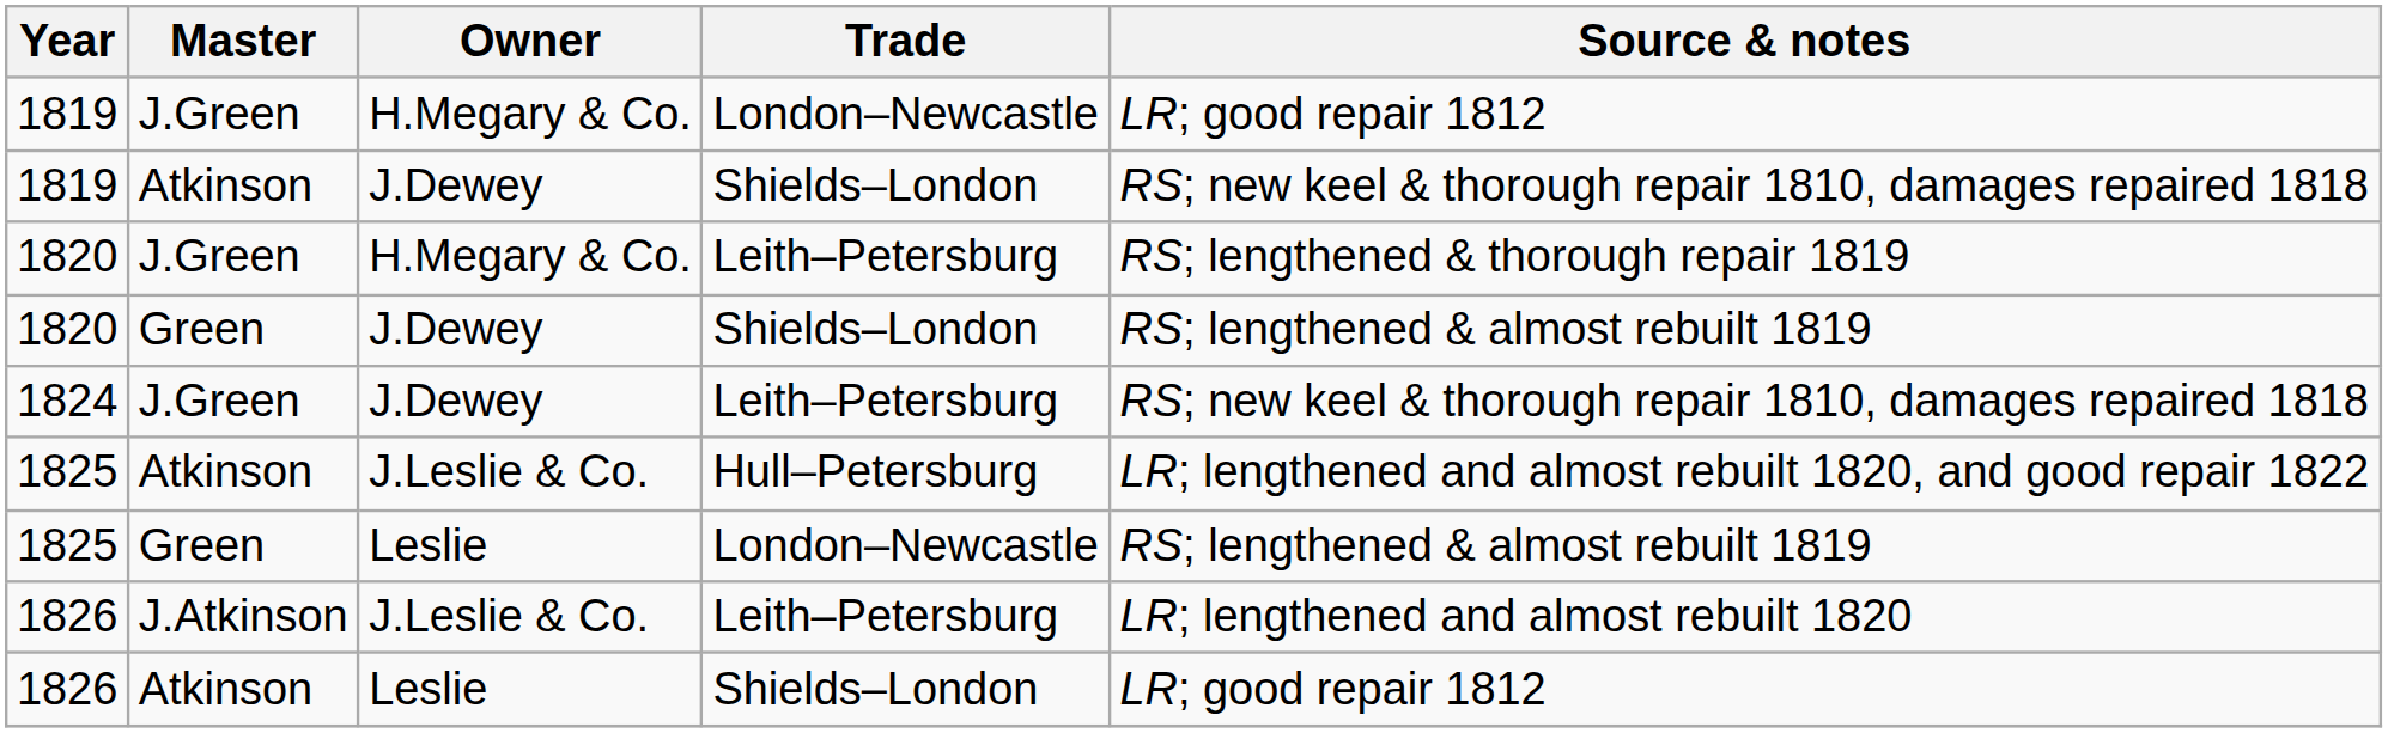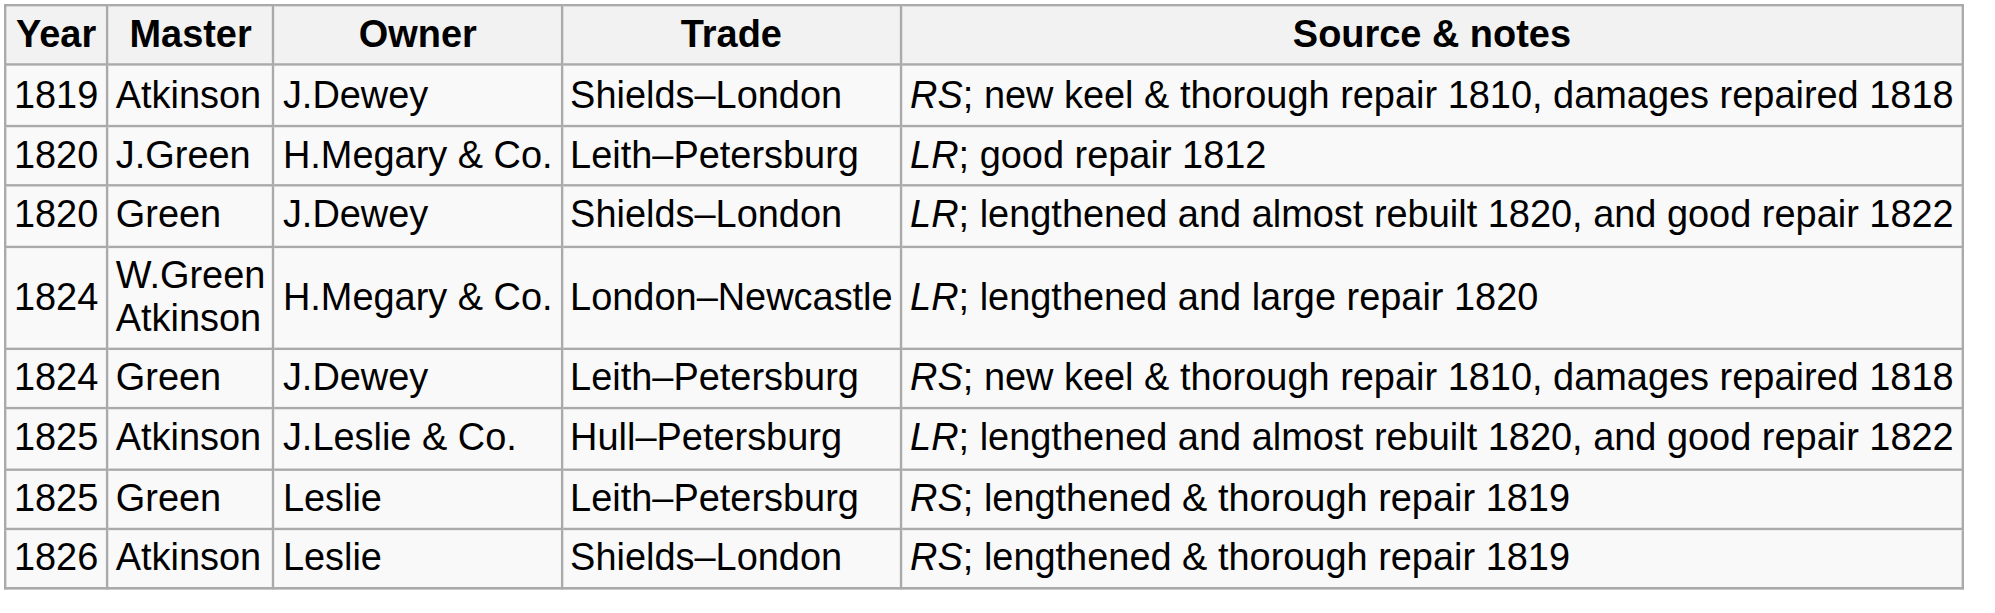- row: 1819 | J.Green | H.Megary & Co. | London–Newcastle | LR; good repair 1812
1820 / H.Megary & Co. | Source & notes: RS; lengthened & thorough repair 1819 -> LR; good repair 1812
1820 / J.Dewey | Source & notes: RS; lengthened & almost rebuilt 1819 -> LR; lengthened and almost rebuilt 1820, and good repair 1822
+ row: 1824 | W.Green Atkinson | H.Megary & Co. | London–Newcastle | LR; lengthened and large repair 1820
1824 / J.Dewey | Master: J.Green -> Green
1825 / Leslie | Trade: London–Newcastle -> Leith–Petersburg
1825 / Leslie | Source & notes: RS; lengthened & almost rebuilt 1819 -> RS; lengthened & thorough repair 1819
- row: 1826 | J.Atkinson | J.Leslie & Co. | Leith–Petersburg | LR; lengthened and almost rebuilt 1820
1826 / Leslie | Source & notes: LR; good repair 1812 -> RS; lengthened & thorough repair 1819
